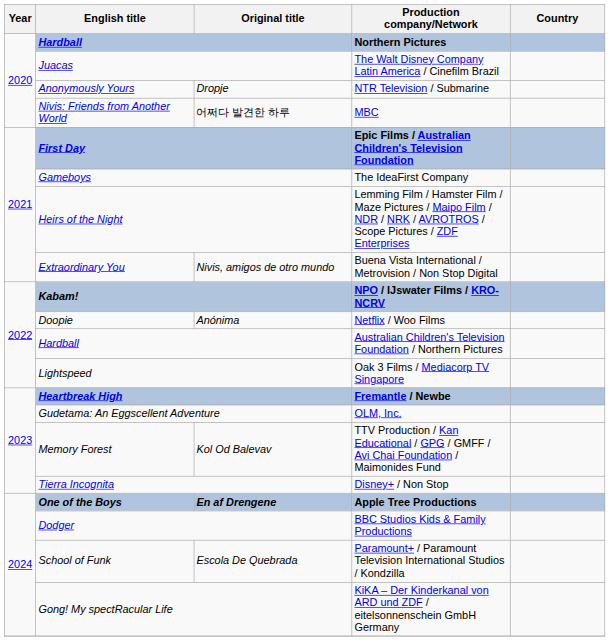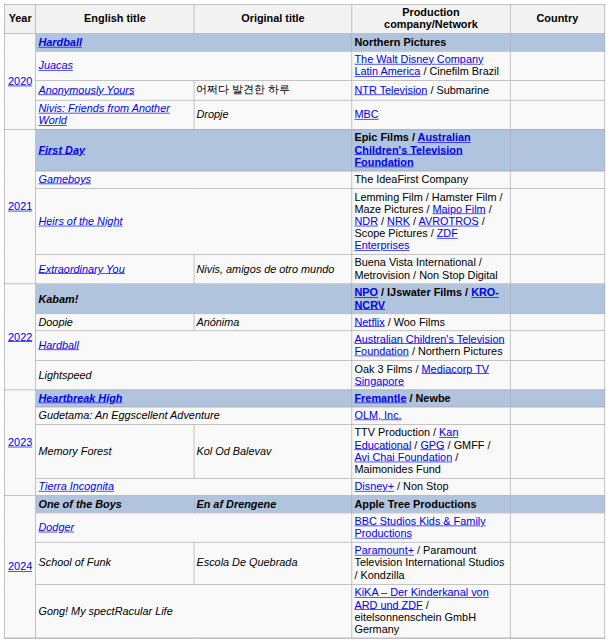NTR Television / Submarine | Original title: Dropje -> 어쩌다 발견한 하루
MBC | Original title: 어쩌다 발견한 하루 -> Dropje
